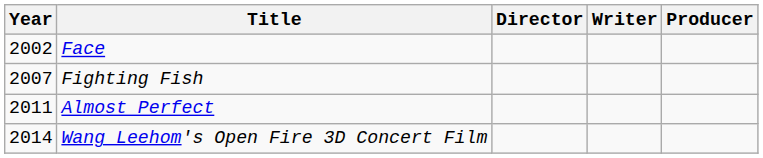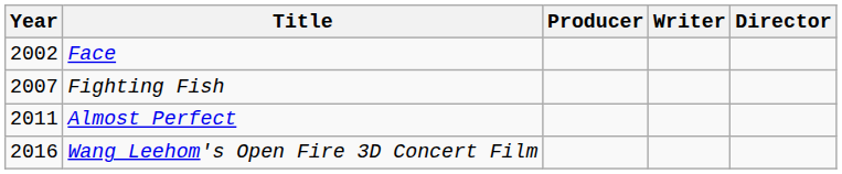columns swapped: Director <-> Producer
Wang Leehom's Open Fire 3D Concert Film | Year: 2014 -> 2016
